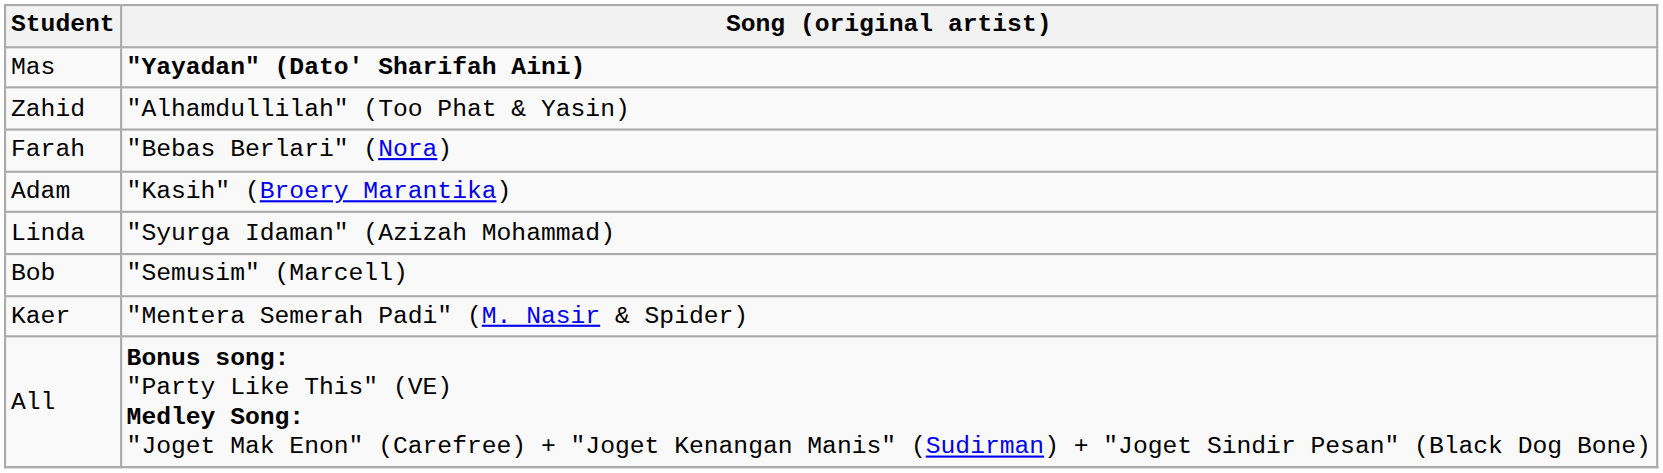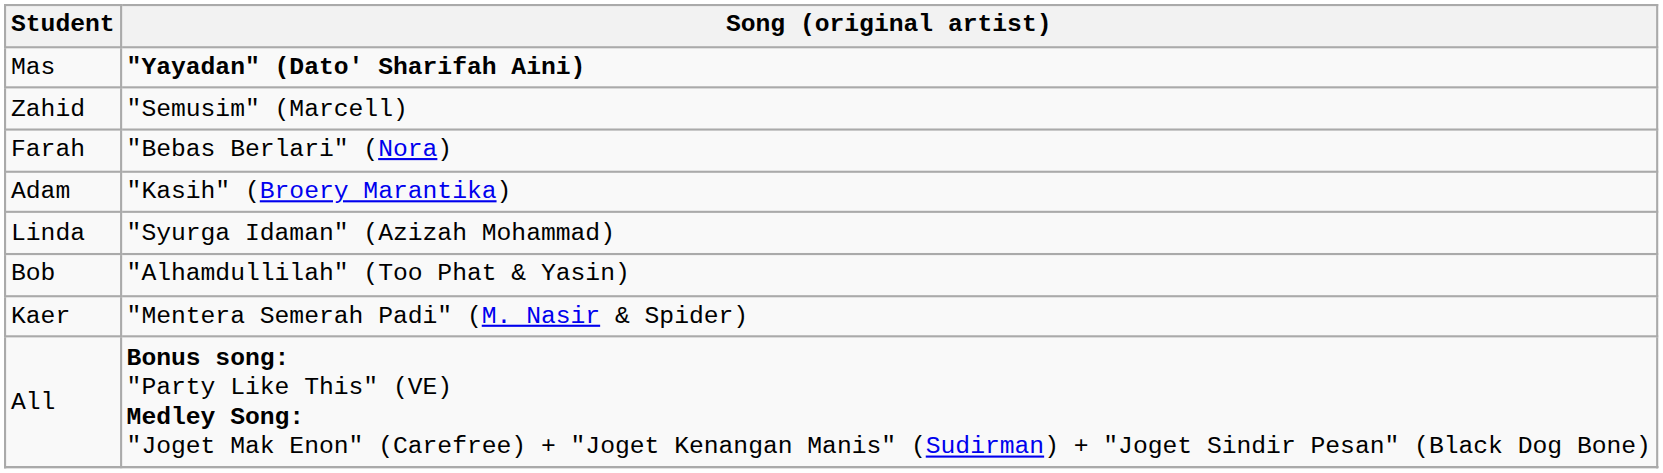Zahid | Song (original artist): "Alhamdullilah" (Too Phat & Yasin) -> "Semusim" (Marcell)
Bob | Song (original artist): "Semusim" (Marcell) -> "Alhamdullilah" (Too Phat & Yasin)
